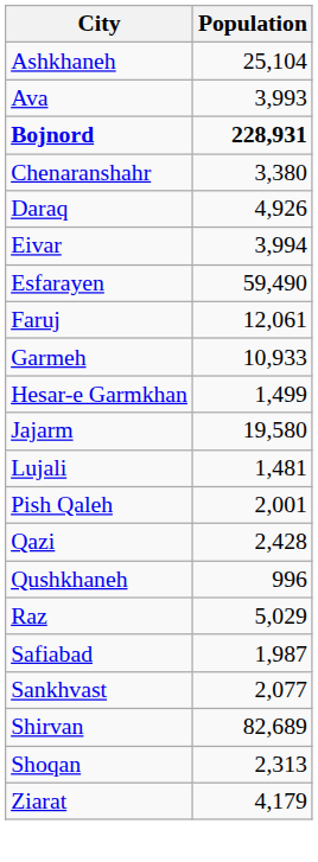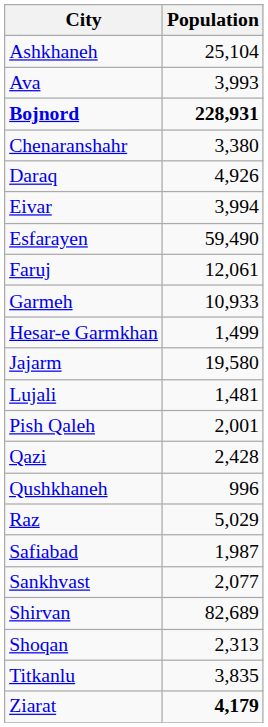+ row: Titkanlu | 3,835
Ziarat | Population: normal -> bold
